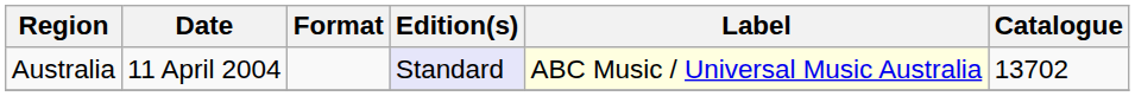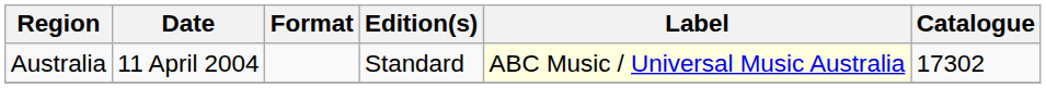Australia | Edition(s): lavender background -> no background
Australia | Catalogue: 13702 -> 17302
